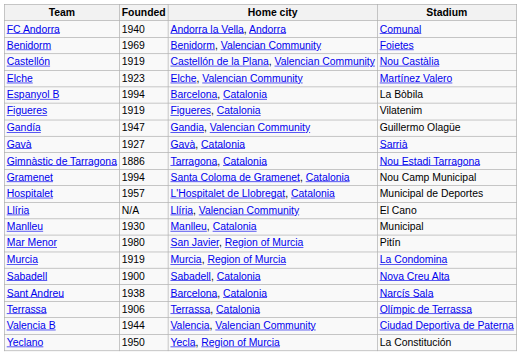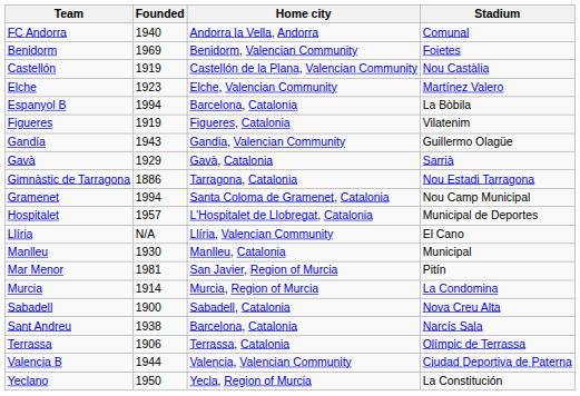Gandía | Founded: 1947 -> 1943
Gavà | Founded: 1927 -> 1929
Mar Menor | Founded: 1980 -> 1981
Murcia | Founded: 1919 -> 1914
